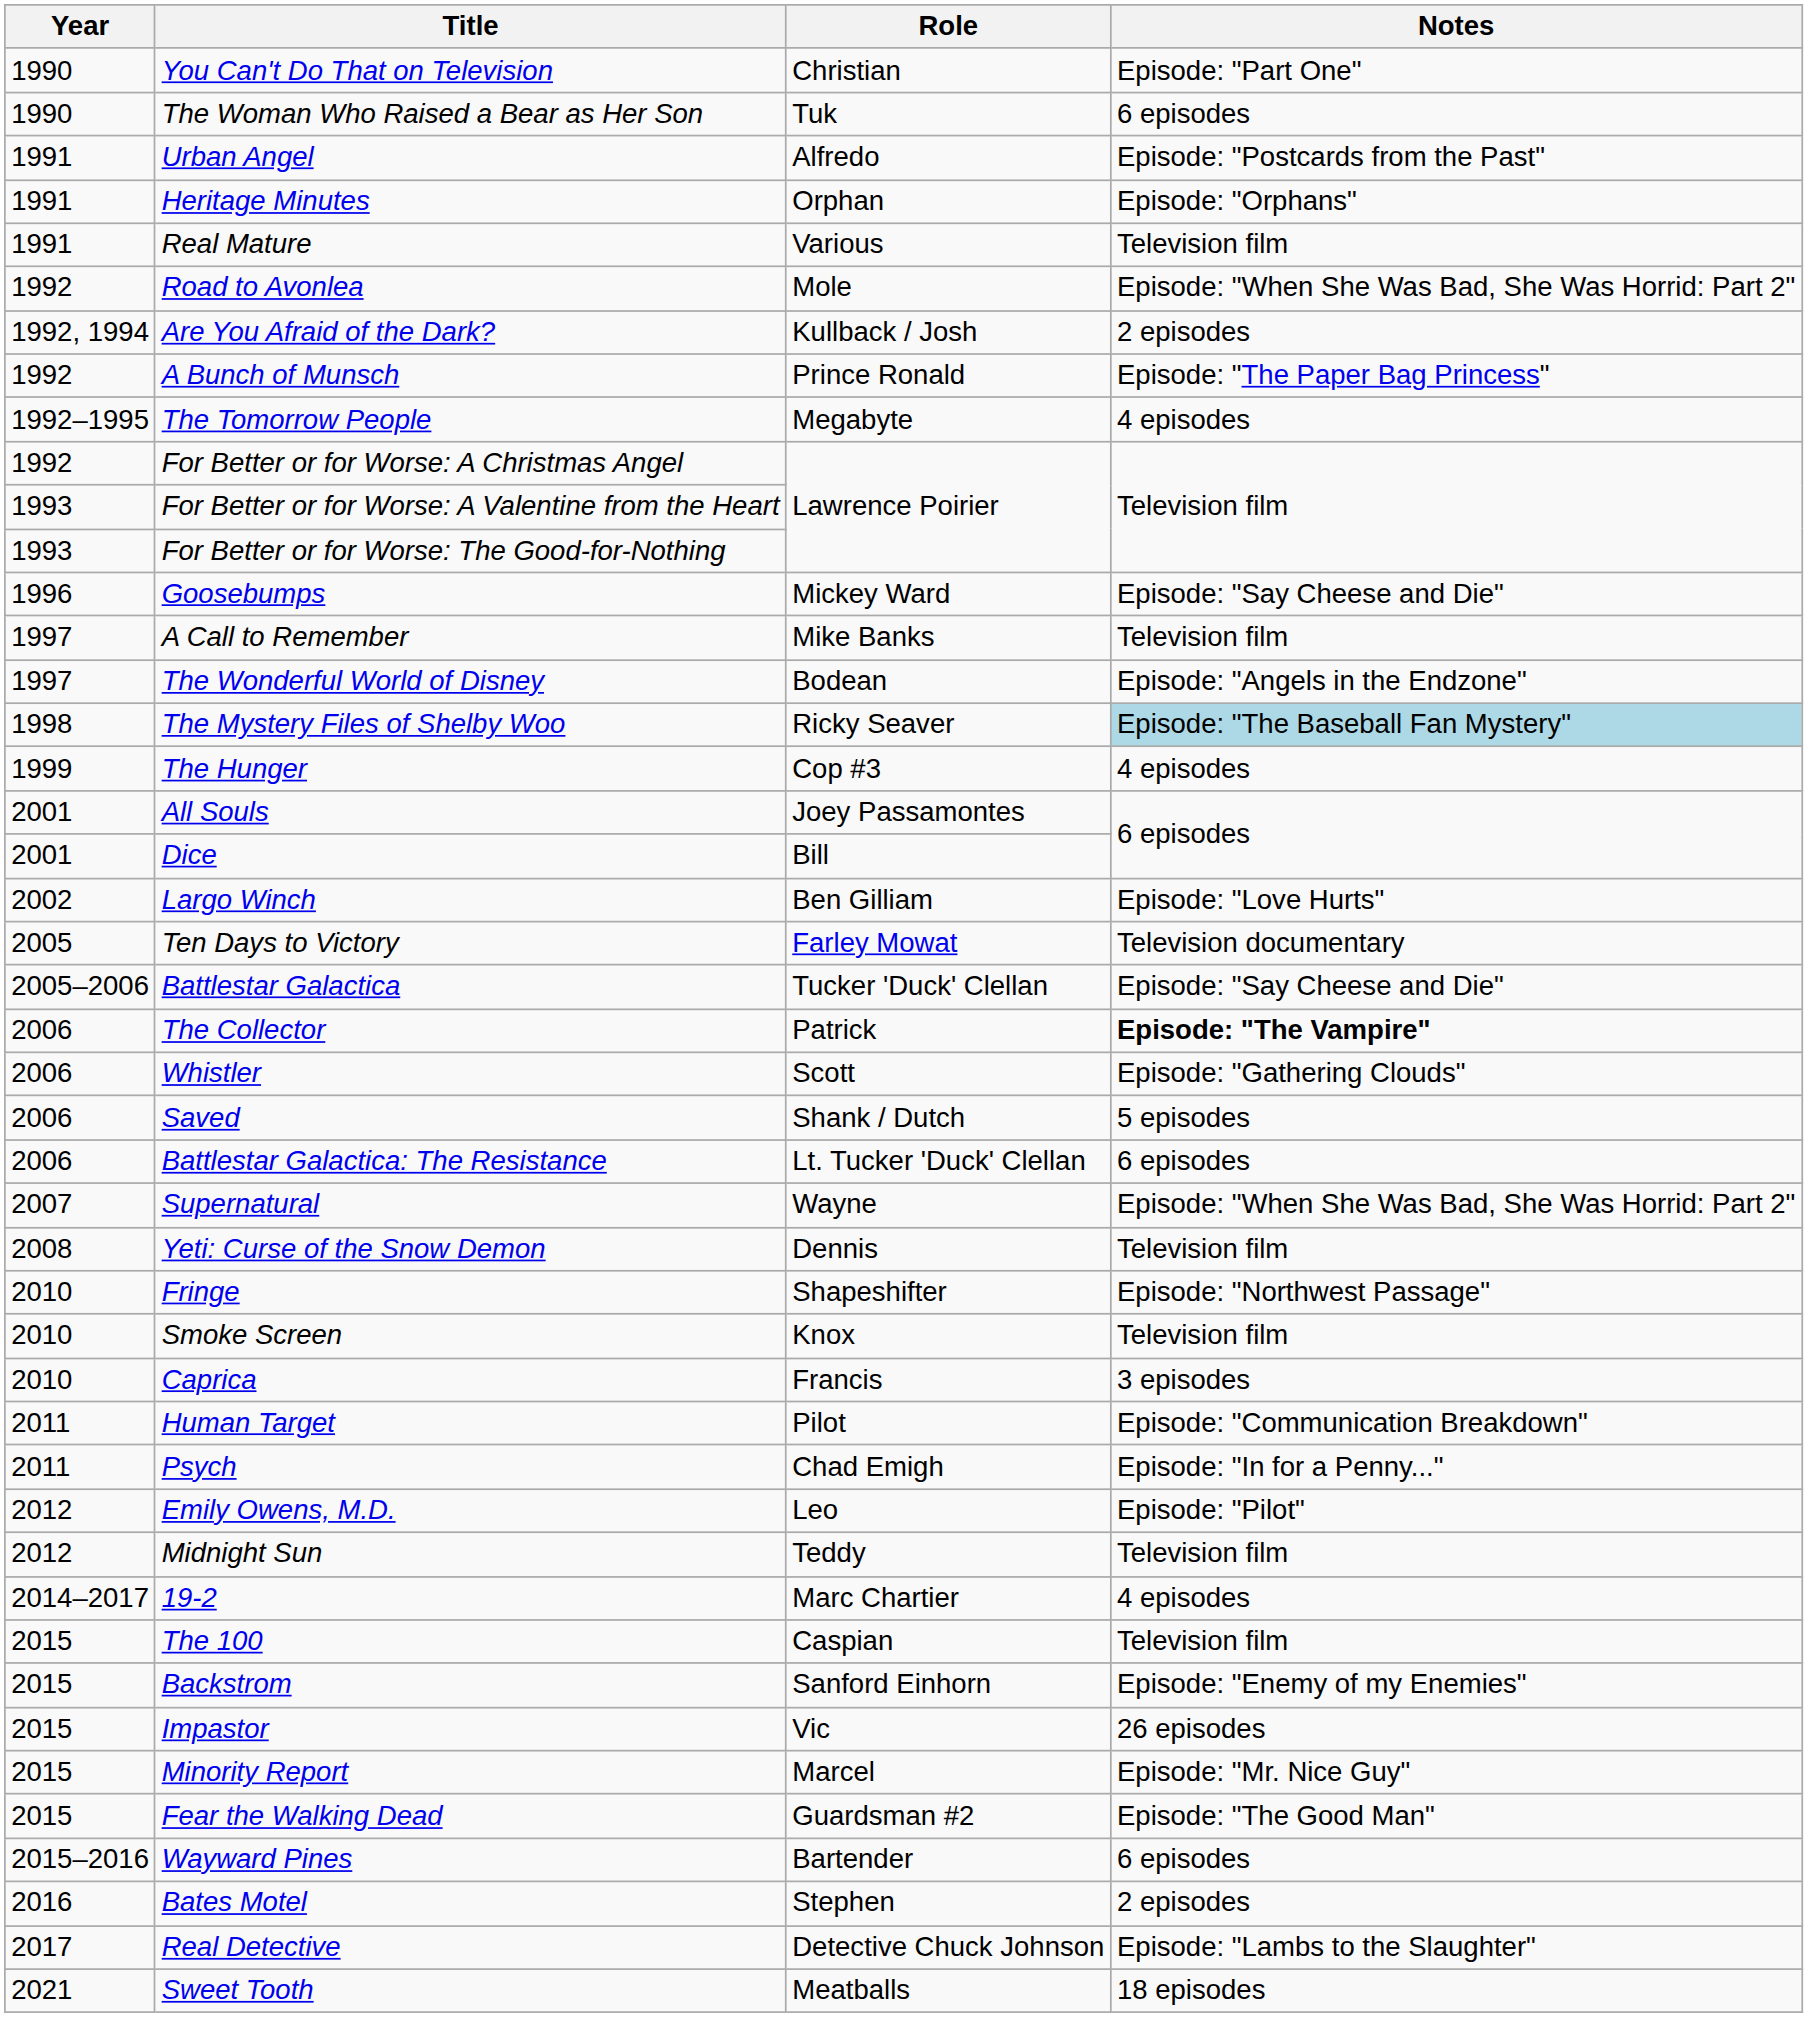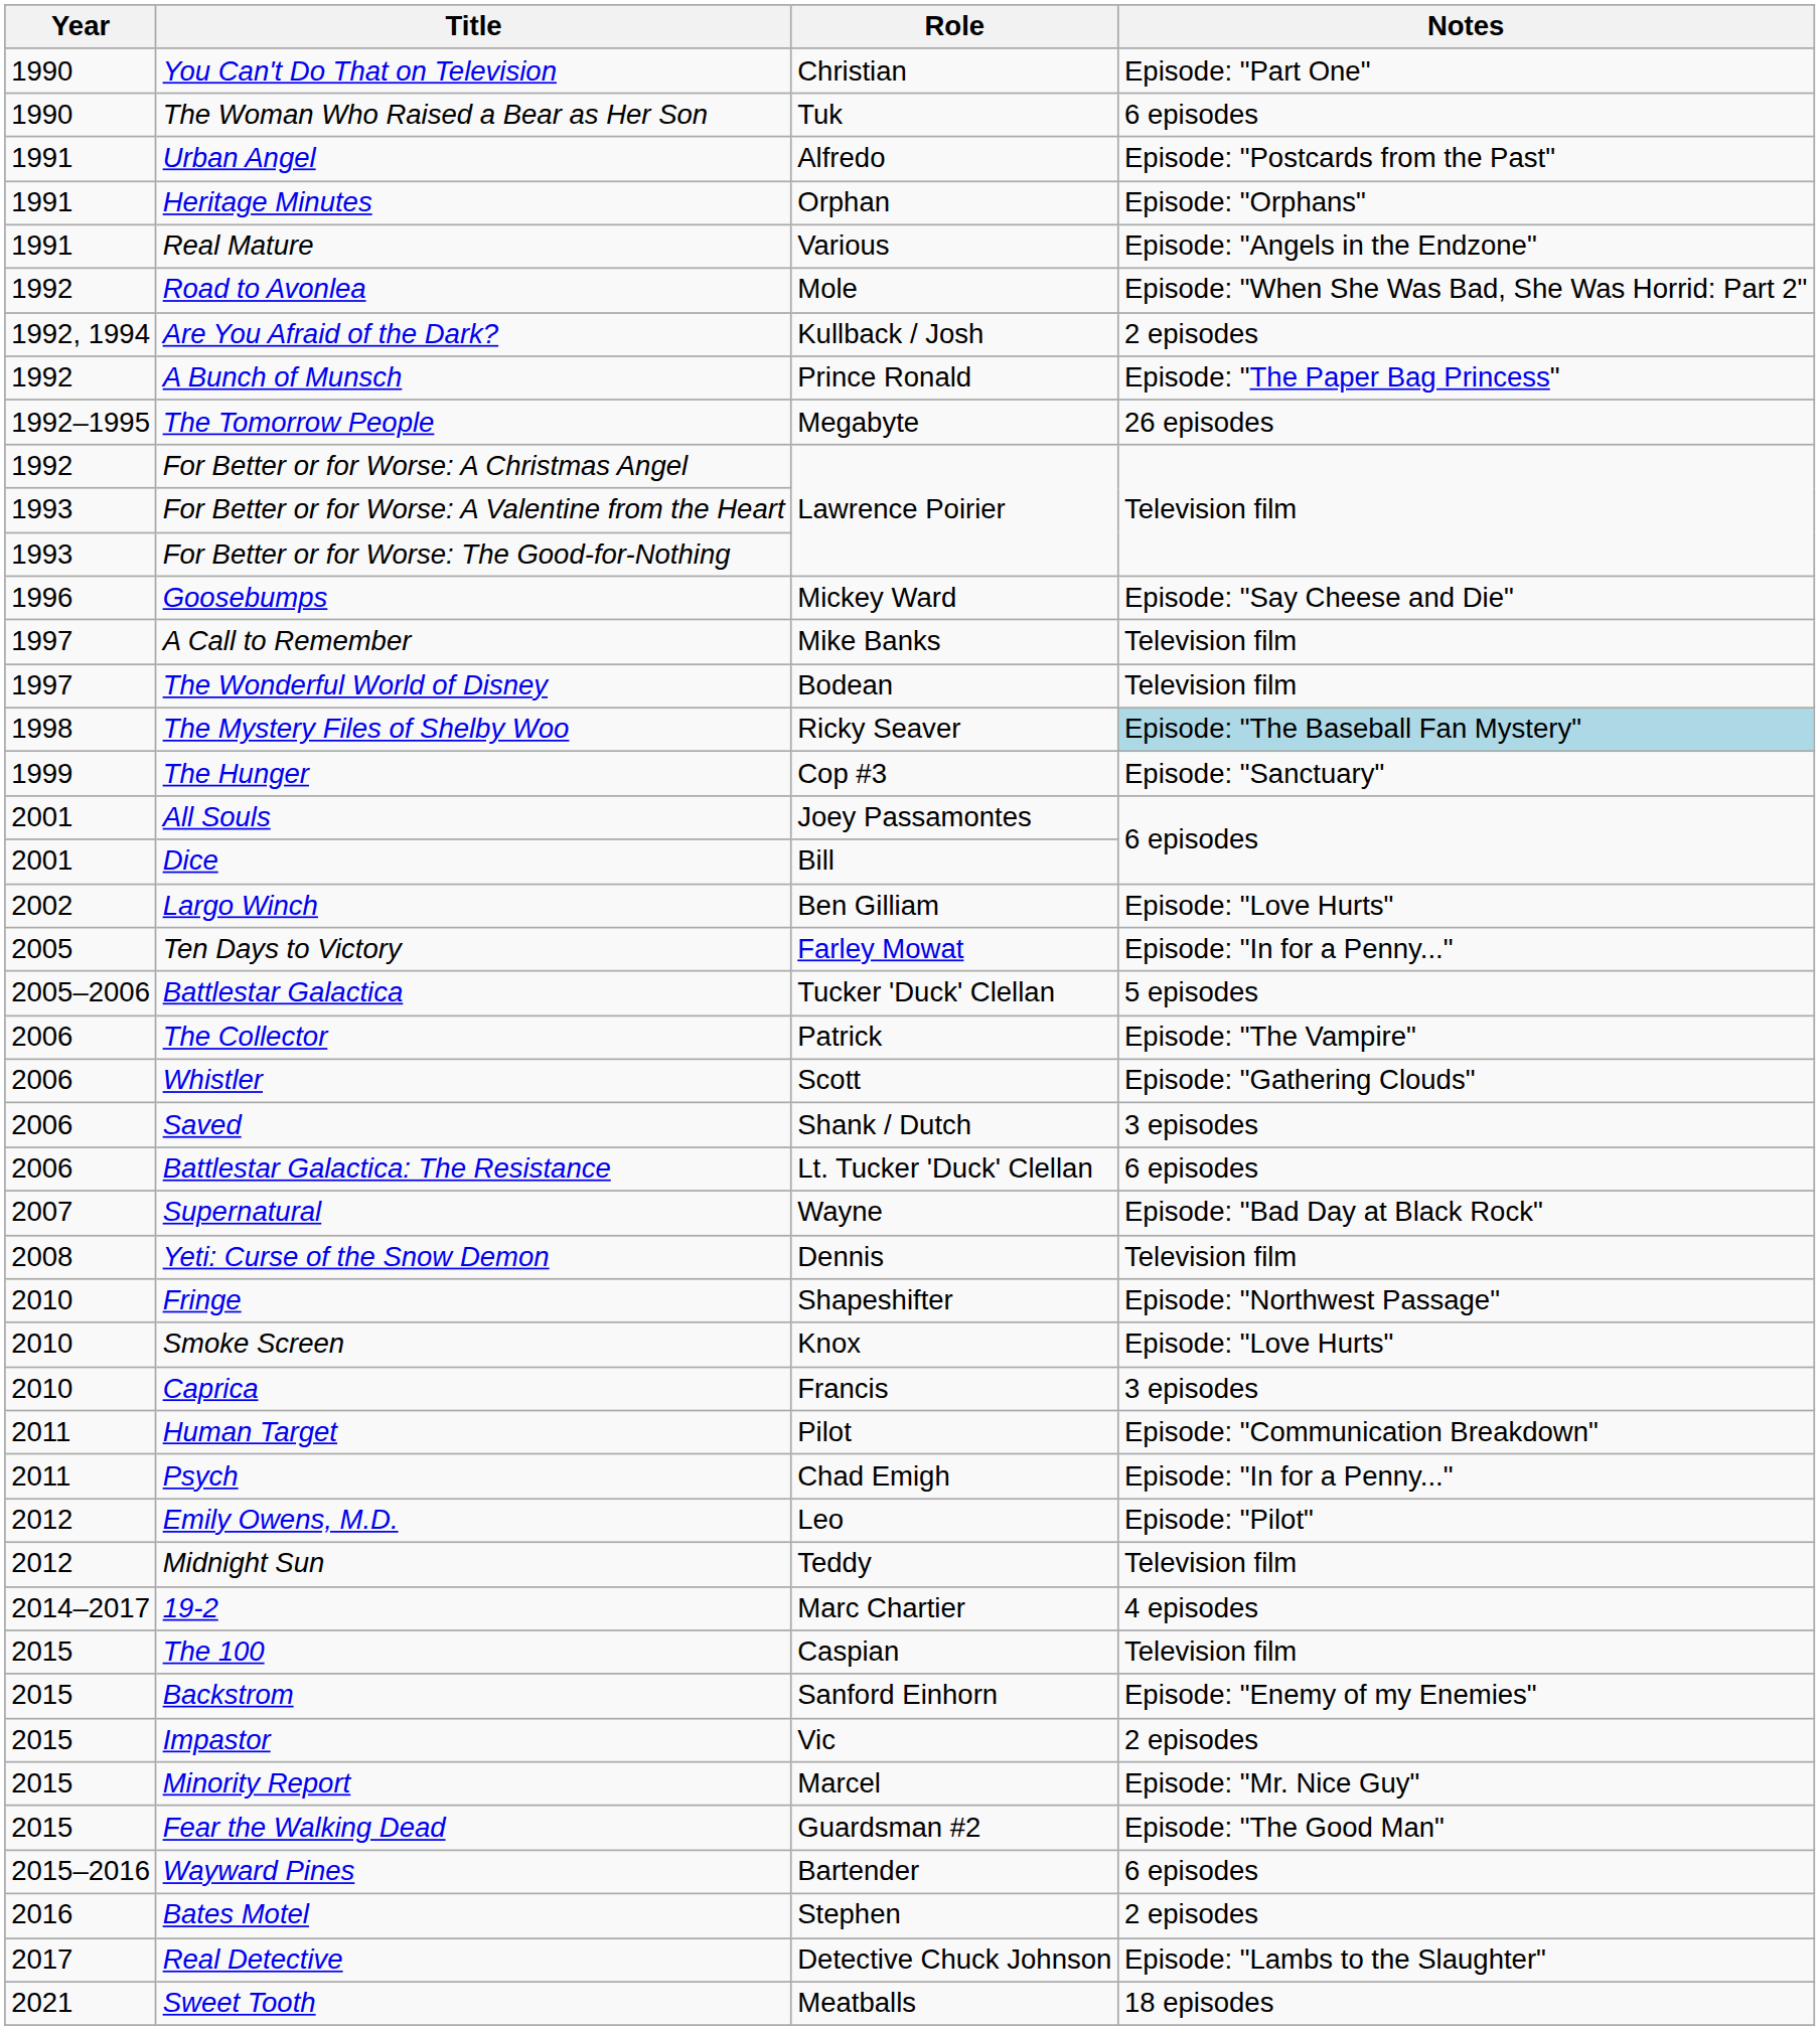Real Mature | Notes: Television film -> Episode: "Angels in the Endzone"
The Tomorrow People | Notes: 4 episodes -> 26 episodes
The Wonderful World of Disney | Notes: Episode: "Angels in the Endzone" -> Television film
The Hunger | Notes: 4 episodes -> Episode: "Sanctuary"
Ten Days to Victory | Notes: Television documentary -> Episode: "In for a Penny..."
Battlestar Galactica | Notes: Episode: "Say Cheese and Die" -> 5 episodes
The Collector | Notes: bold -> normal
Saved | Notes: 5 episodes -> 3 episodes
Supernatural | Notes: Episode: "When She Was Bad, She Was Horrid: Part 2" -> Episode: "Bad Day at Black Rock"
Smoke Screen | Notes: Television film -> Episode: "Love Hurts"
Impastor | Notes: 26 episodes -> 2 episodes
